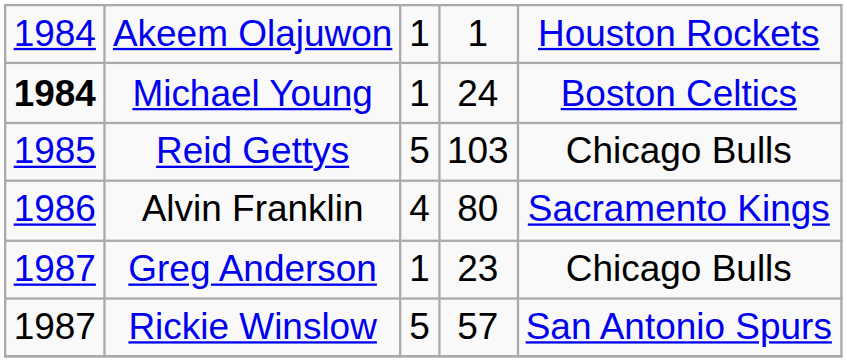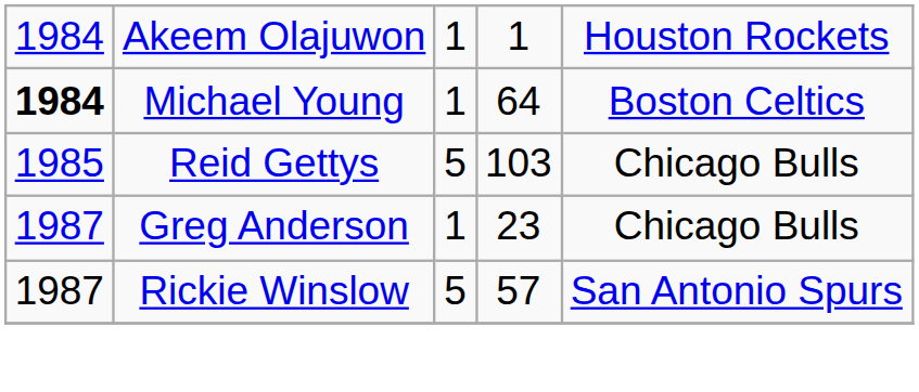Michael Young | column 4: 24 -> 64
- row: 1986 | Alvin Franklin | 4 | 80 | Sacramento Kings
